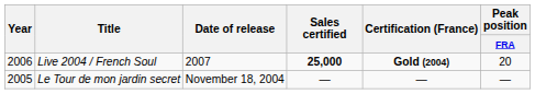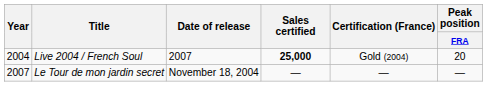Live 2004 / French Soul | Year: 2006 -> 2004
Live 2004 / French Soul | Certification (France): bold -> normal
Le Tour de mon jardin secret | Year: 2005 -> 2007
